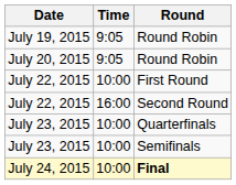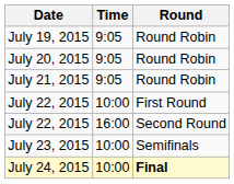+ row: July 21, 2015 | 9:05 | Round Robin
- row: July 23, 2015 | 10:00 | Quarterfinals
